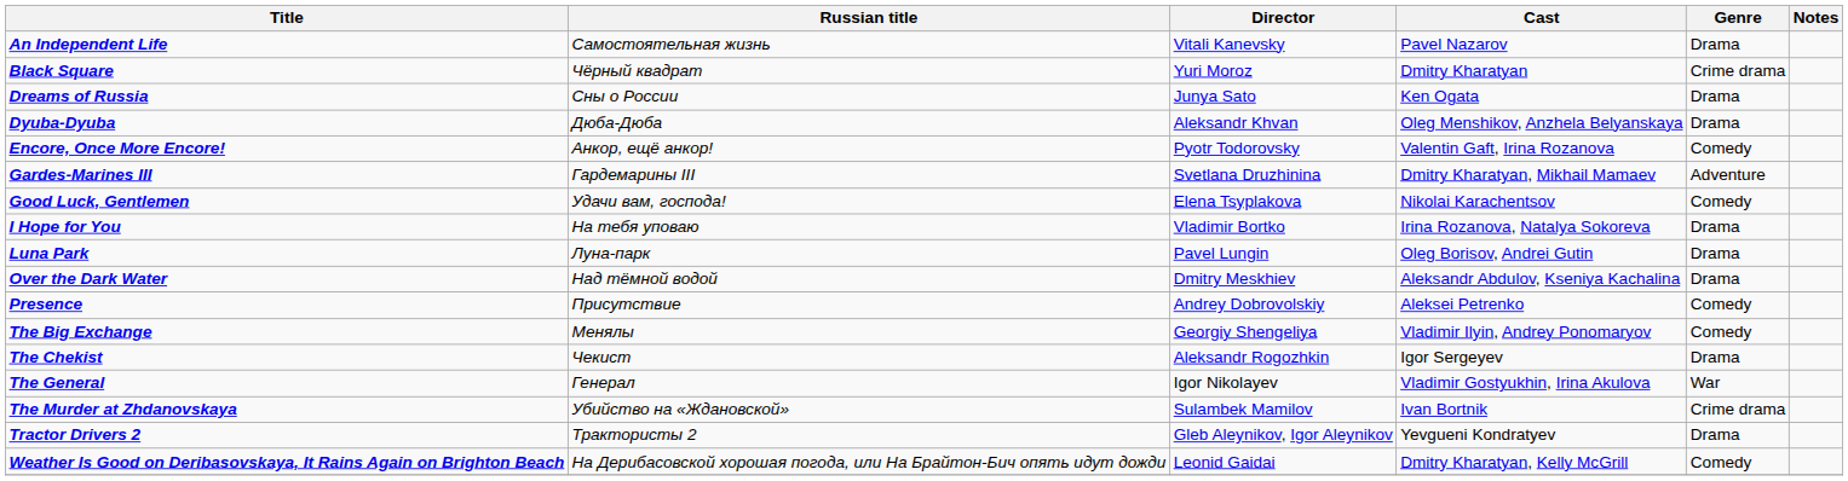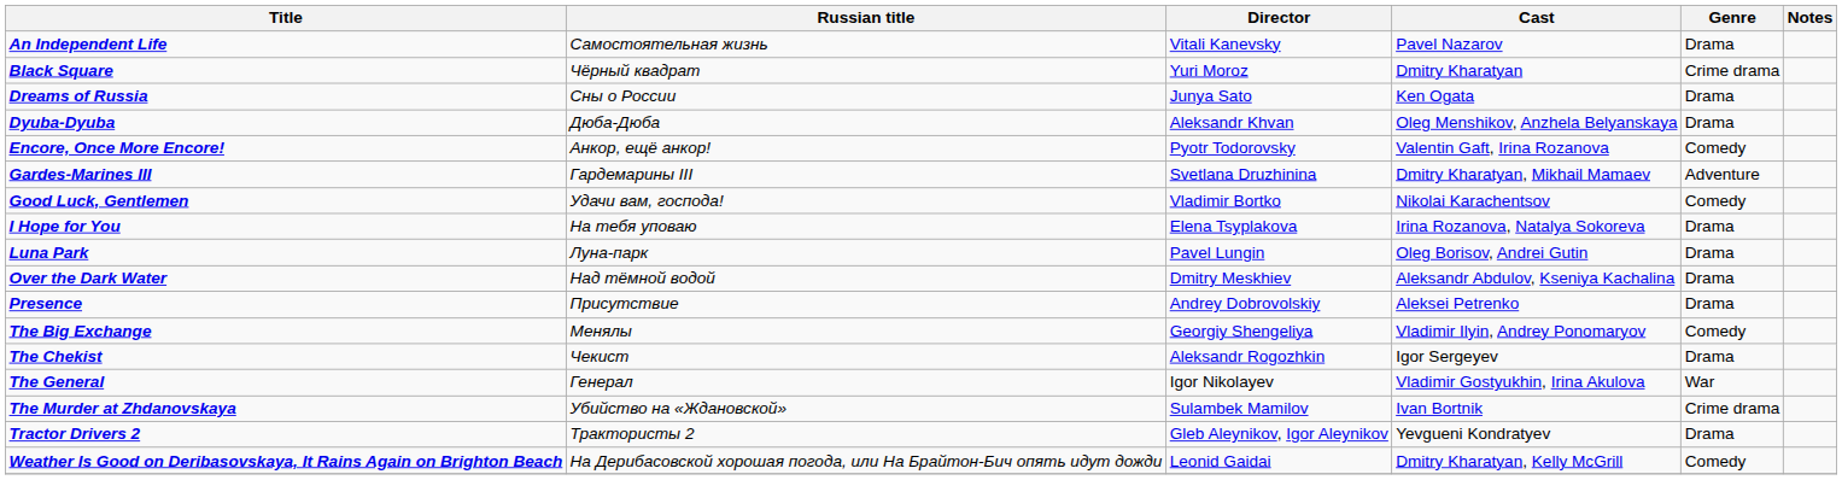Good Luck, Gentlemen | Director: Elena Tsyplakova -> Vladimir Bortko
I Hope for You | Director: Vladimir Bortko -> Elena Tsyplakova
Presence | Genre: Comedy -> Drama
